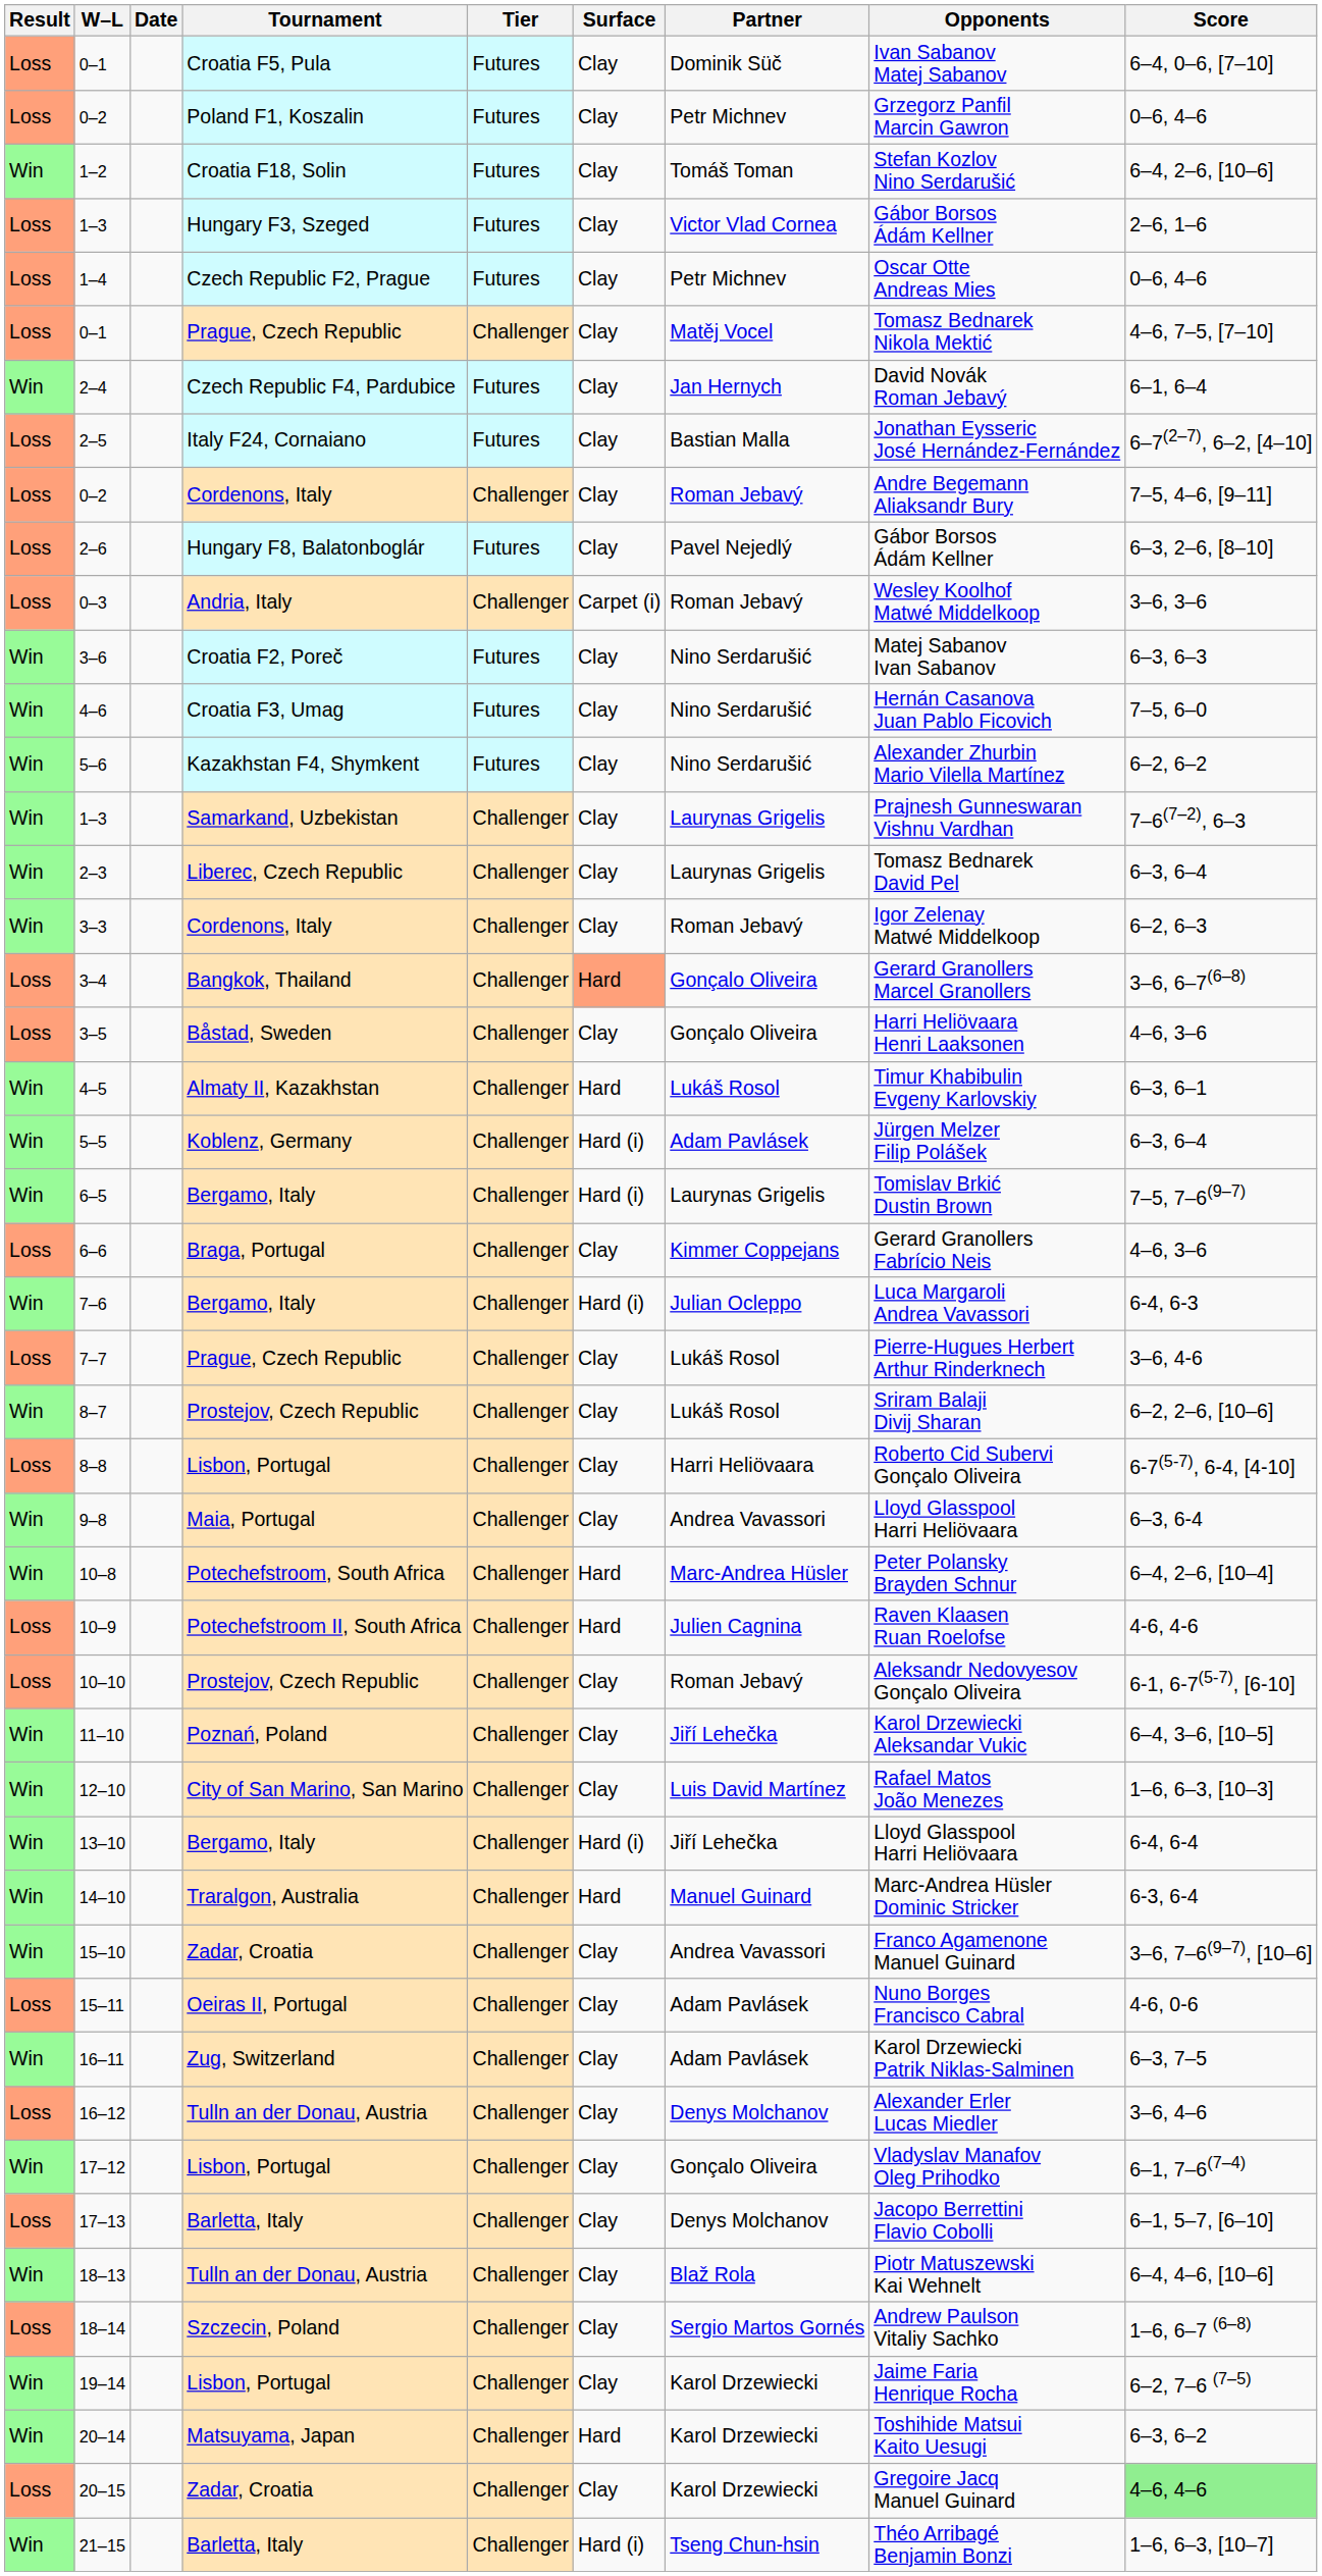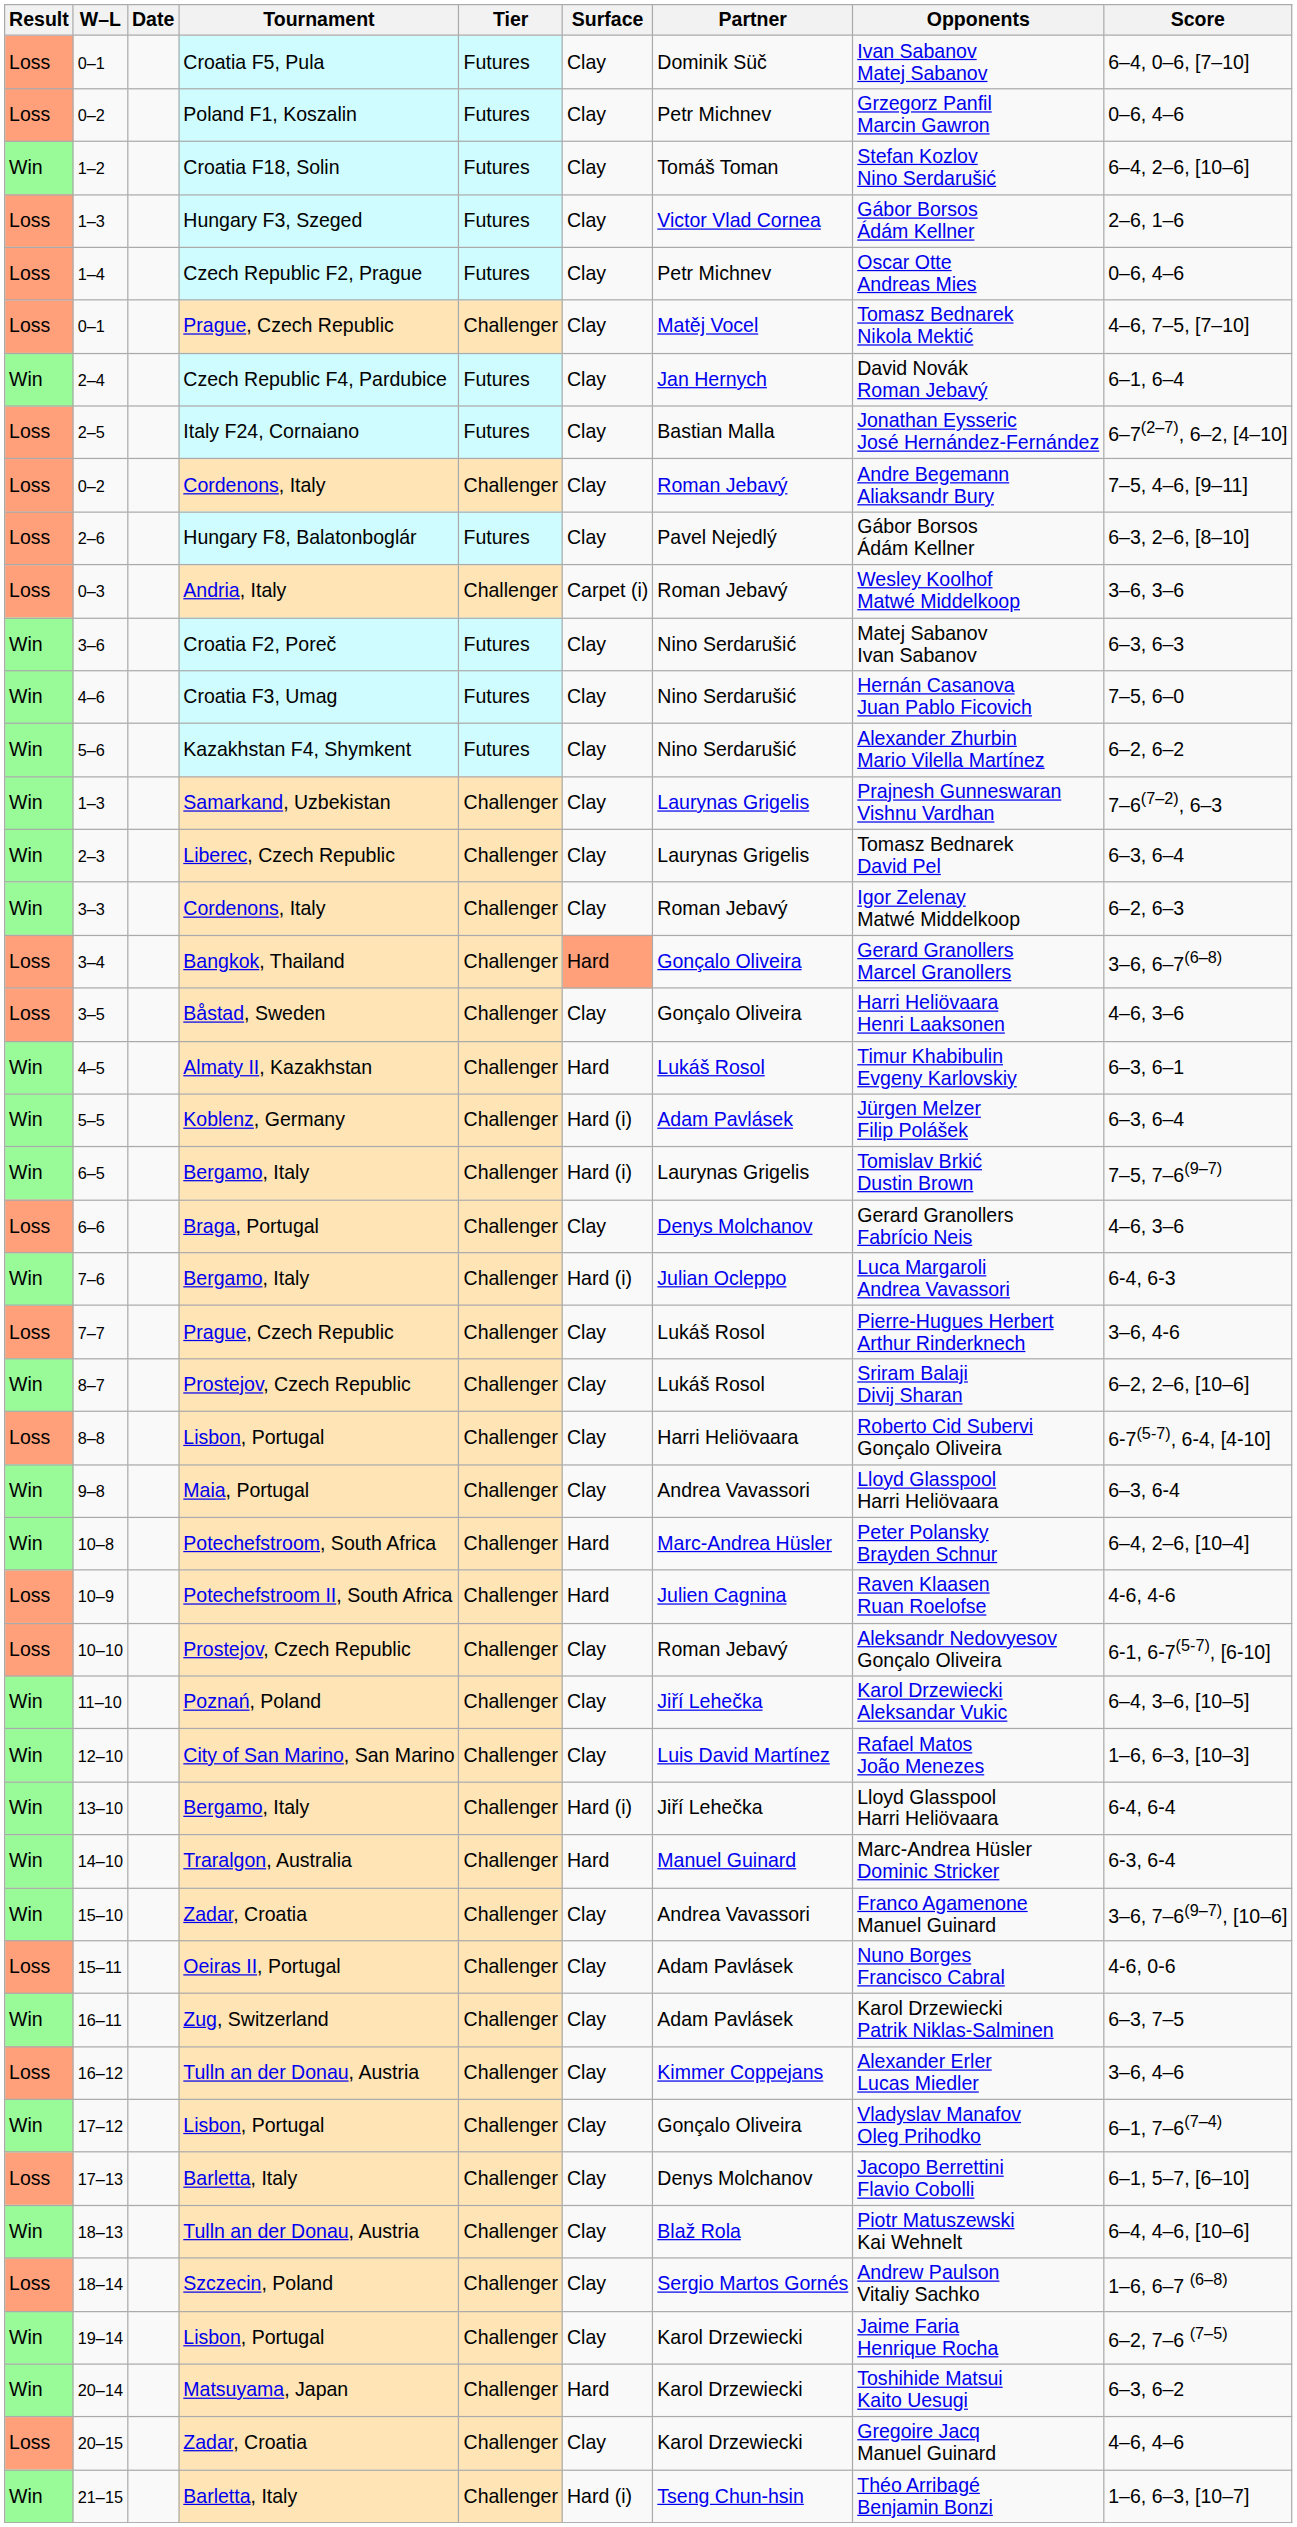6–6 | Partner: Kimmer Coppejans -> Denys Molchanov
16–12 | Partner: Denys Molchanov -> Kimmer Coppejans
20–15 | Score: lightgreen background -> no background
